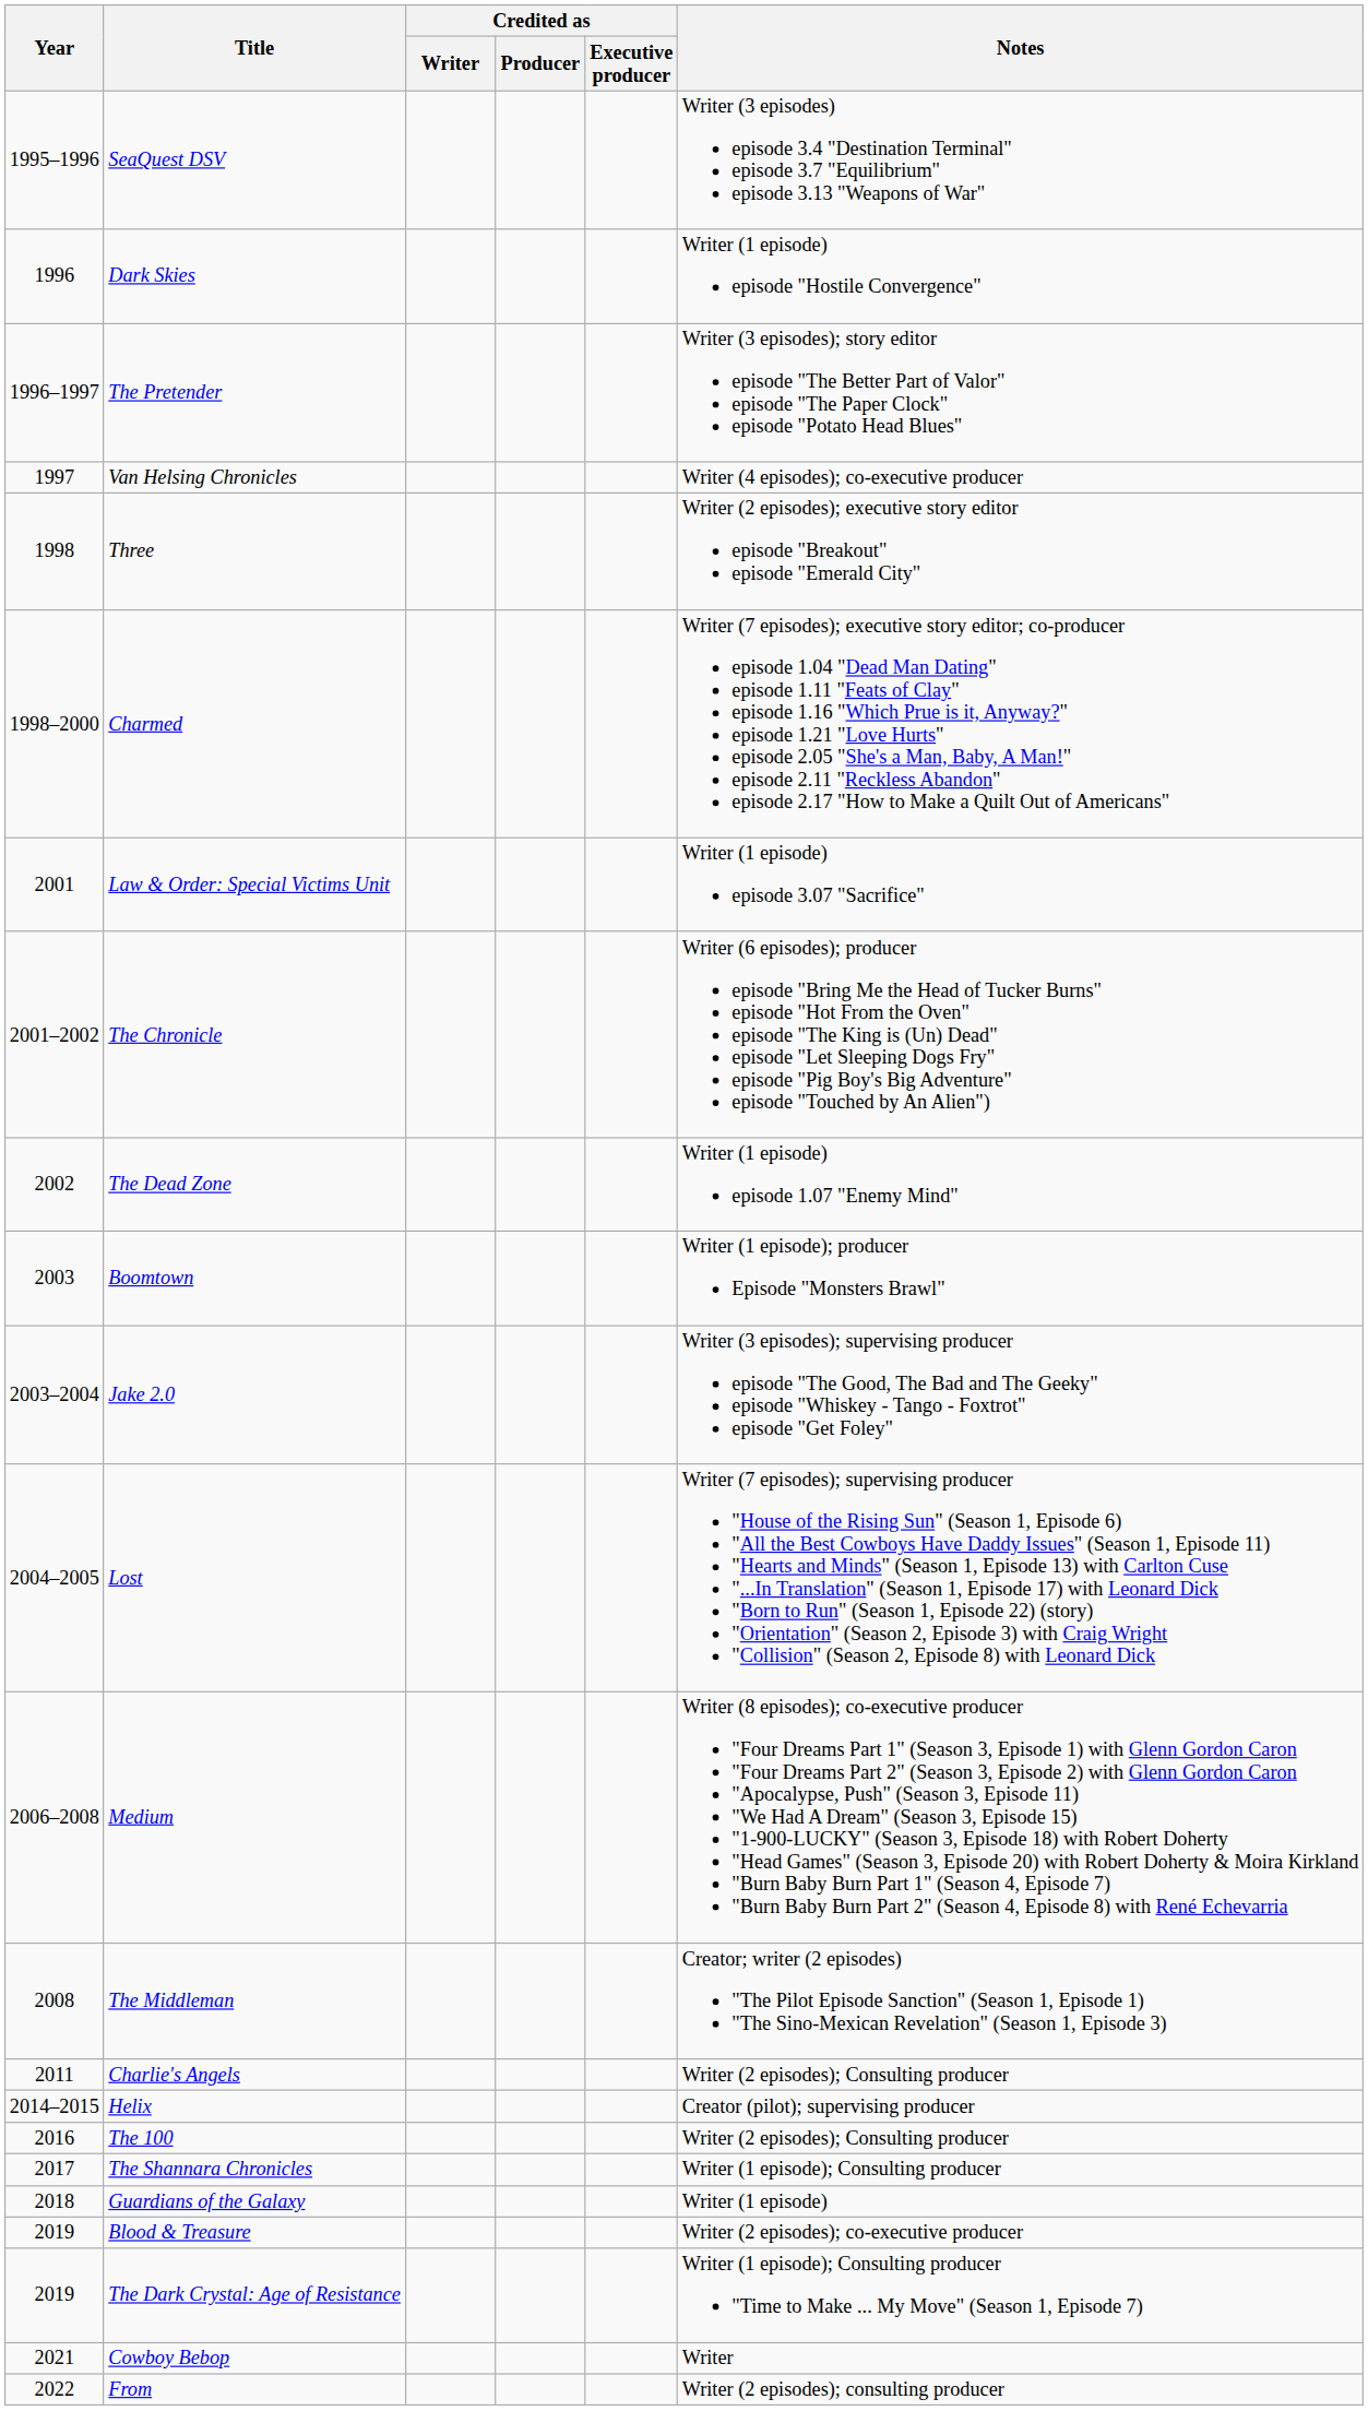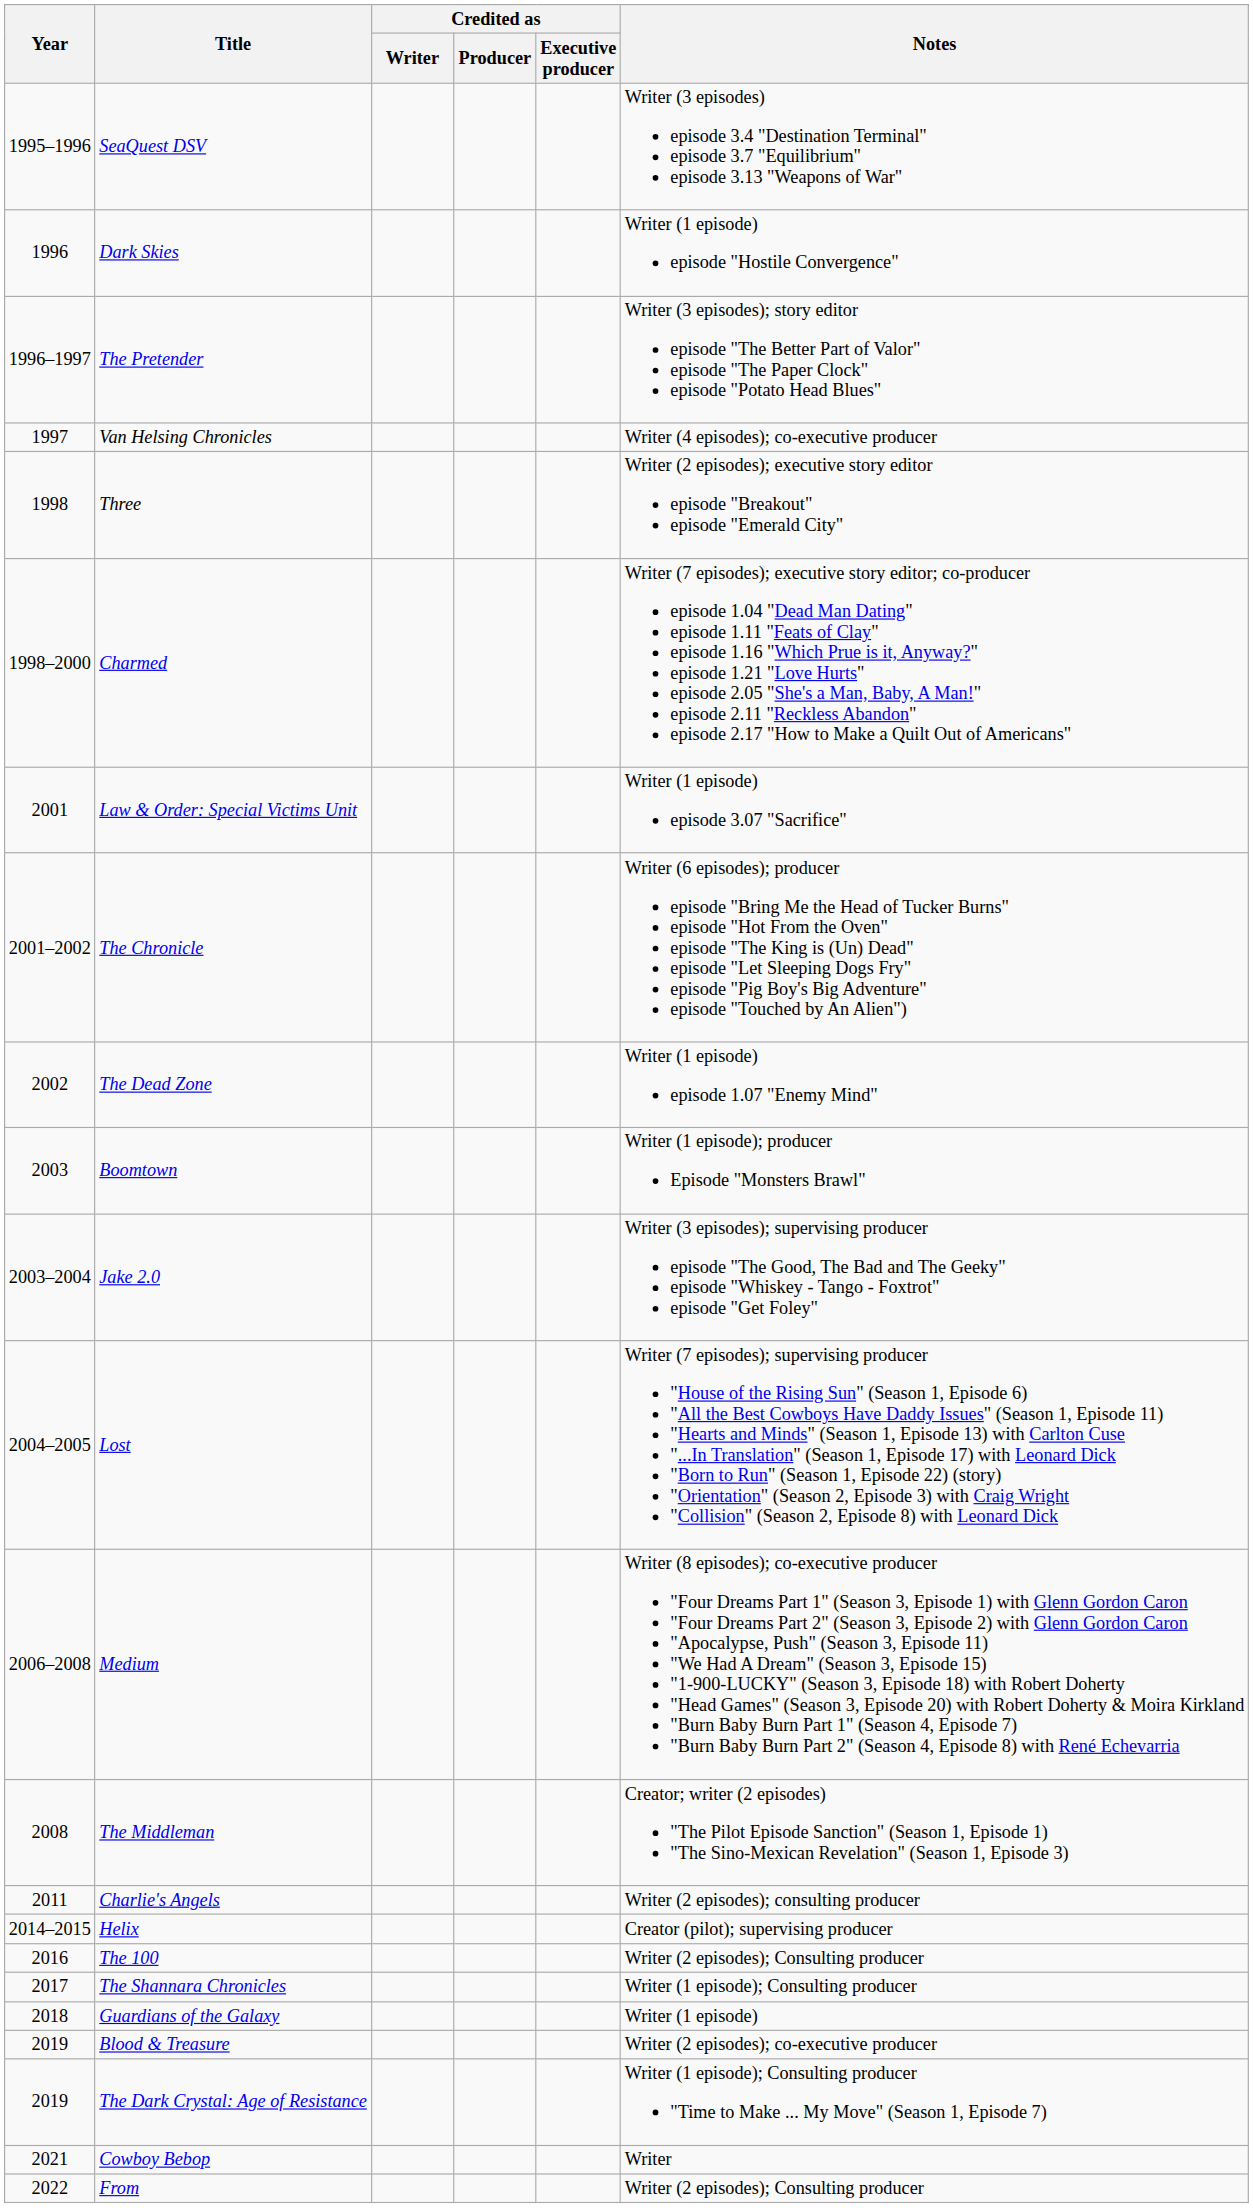Charlie's Angels | Notes: Writer (2 episodes); Consulting producer -> Writer (2 episodes); consulting producer
From | Notes: Writer (2 episodes); consulting producer -> Writer (2 episodes); Consulting producer
